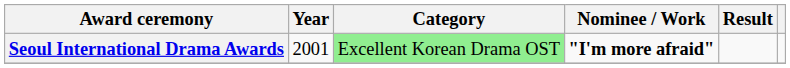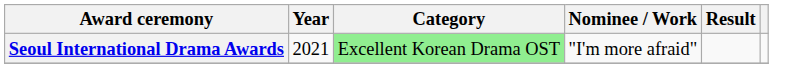Seoul International Drama Awards | Year: 2001 -> 2021
Seoul International Drama Awards | Nominee / Work: bold -> normal
